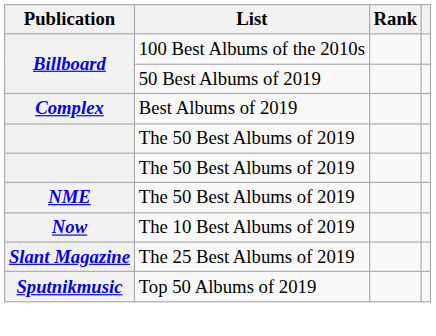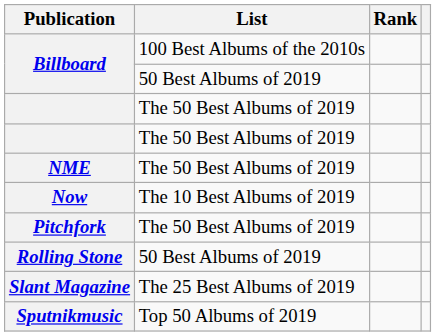- row: Complex | Best Albums of 2019
+ row: Pitchfork | The 50 Best Albums of 2019
+ row: Rolling Stone | 50 Best Albums of 2019
